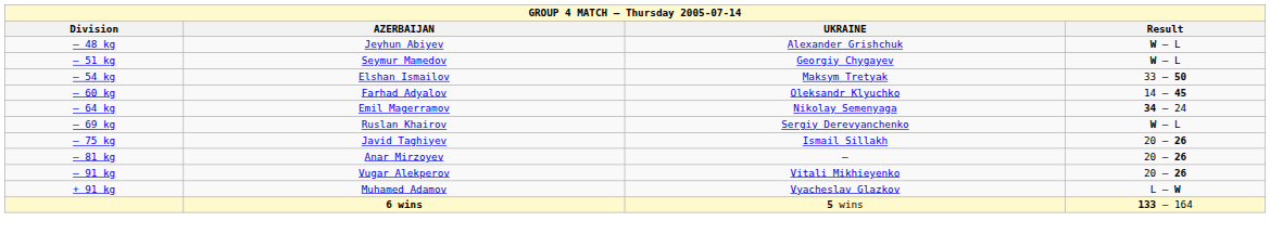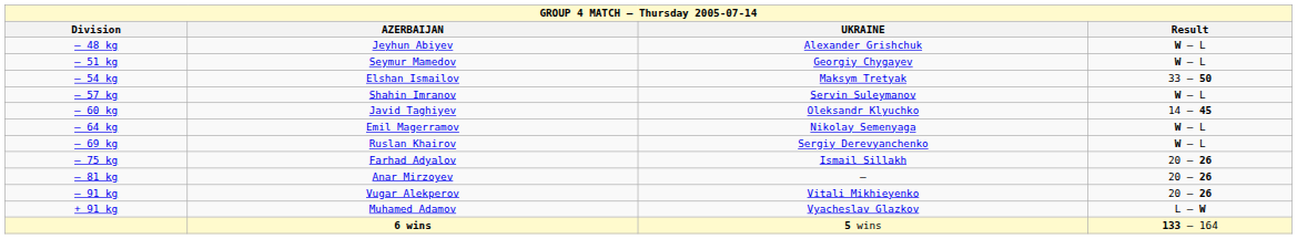+ row: – 57 kg | Shahin Imranov | Servin Suleymanov | W – L
– 60 kg | AZERBAIJAN: Farhad Adyalov -> Javid Taghiyev
– 64 kg | Result: 34 – 24 -> W – L
– 75 kg | AZERBAIJAN: Javid Taghiyev -> Farhad Adyalov
